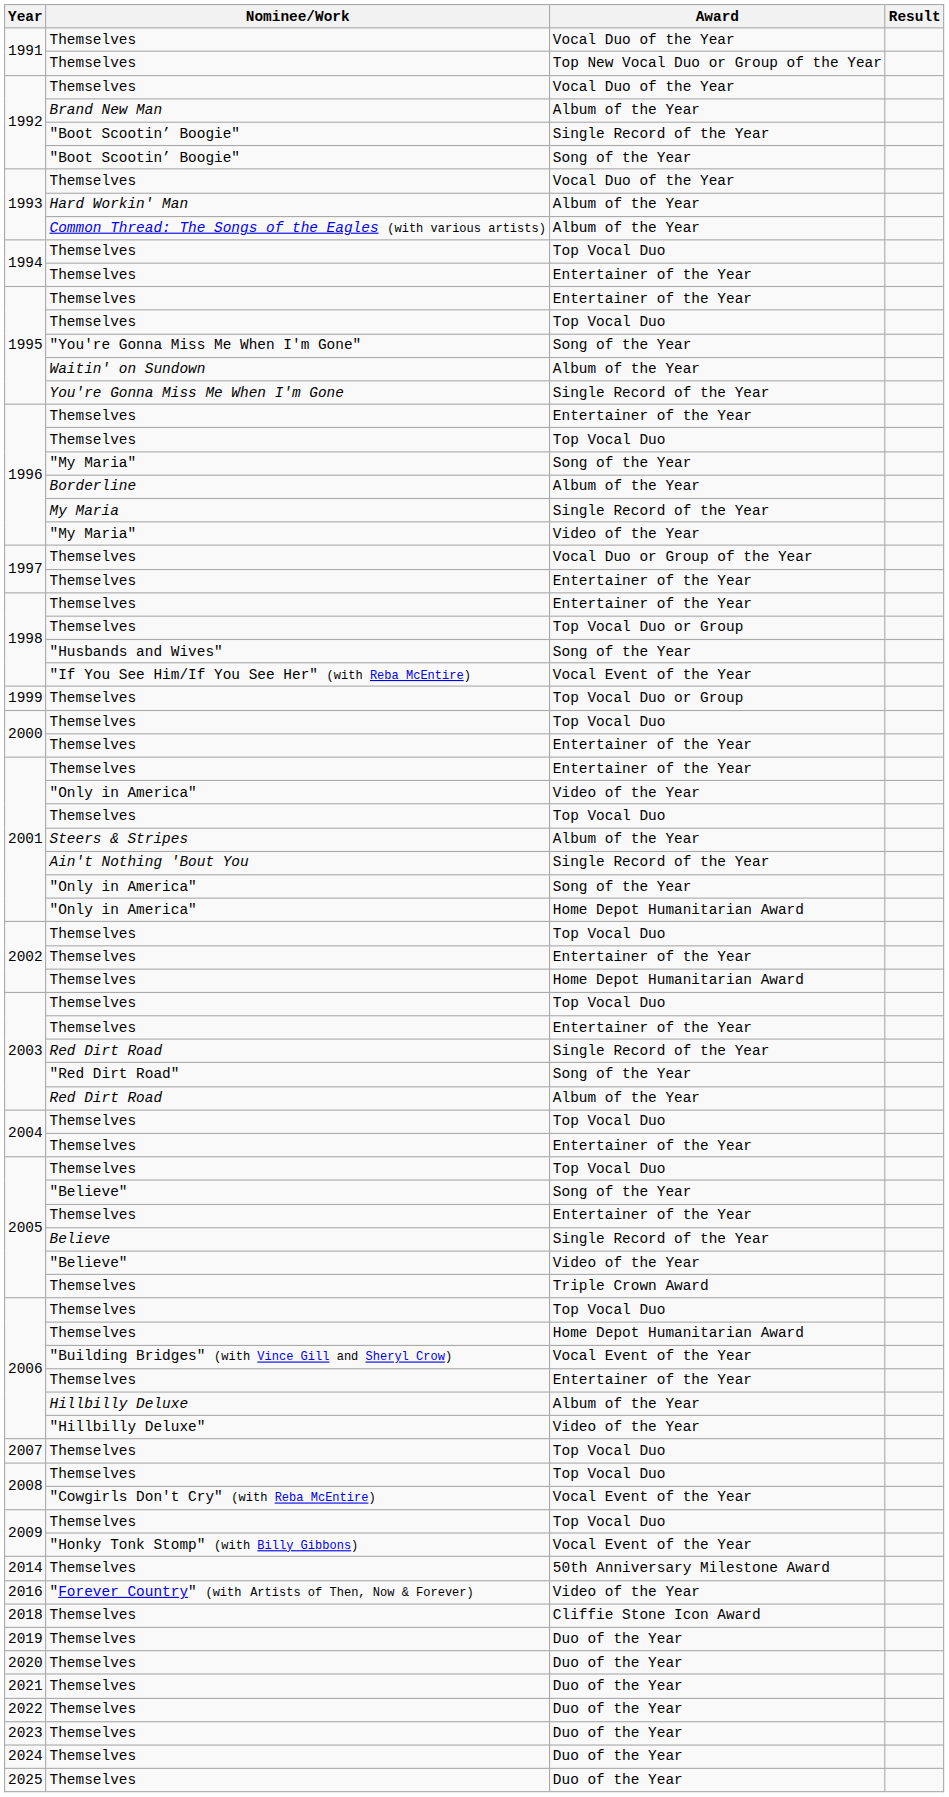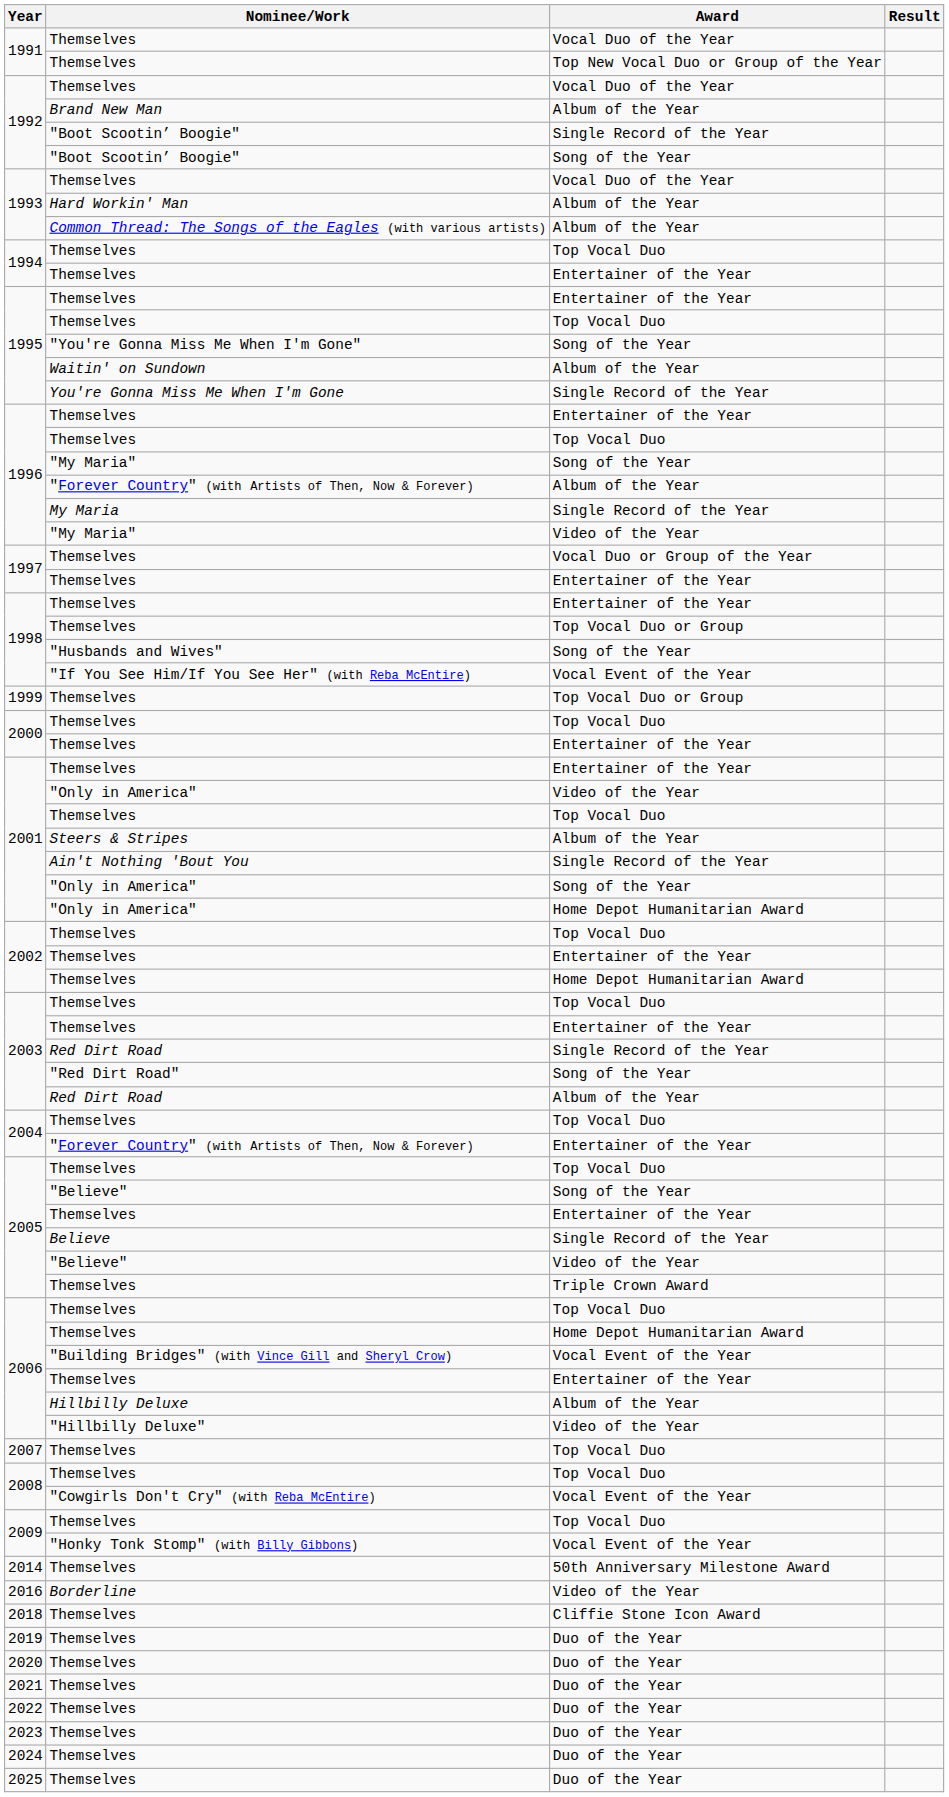1996 / Album of the Year | Nominee/Work: Borderline -> "Forever Country" (with Artists of Then, Now & Forever)
2004 / Entertainer of the Year | Nominee/Work: Themselves -> "Forever Country" (with Artists of Then, Now & Forever)
2016 | Nominee/Work: "Forever Country" (with Artists of Then, Now & Forever) -> Borderline
